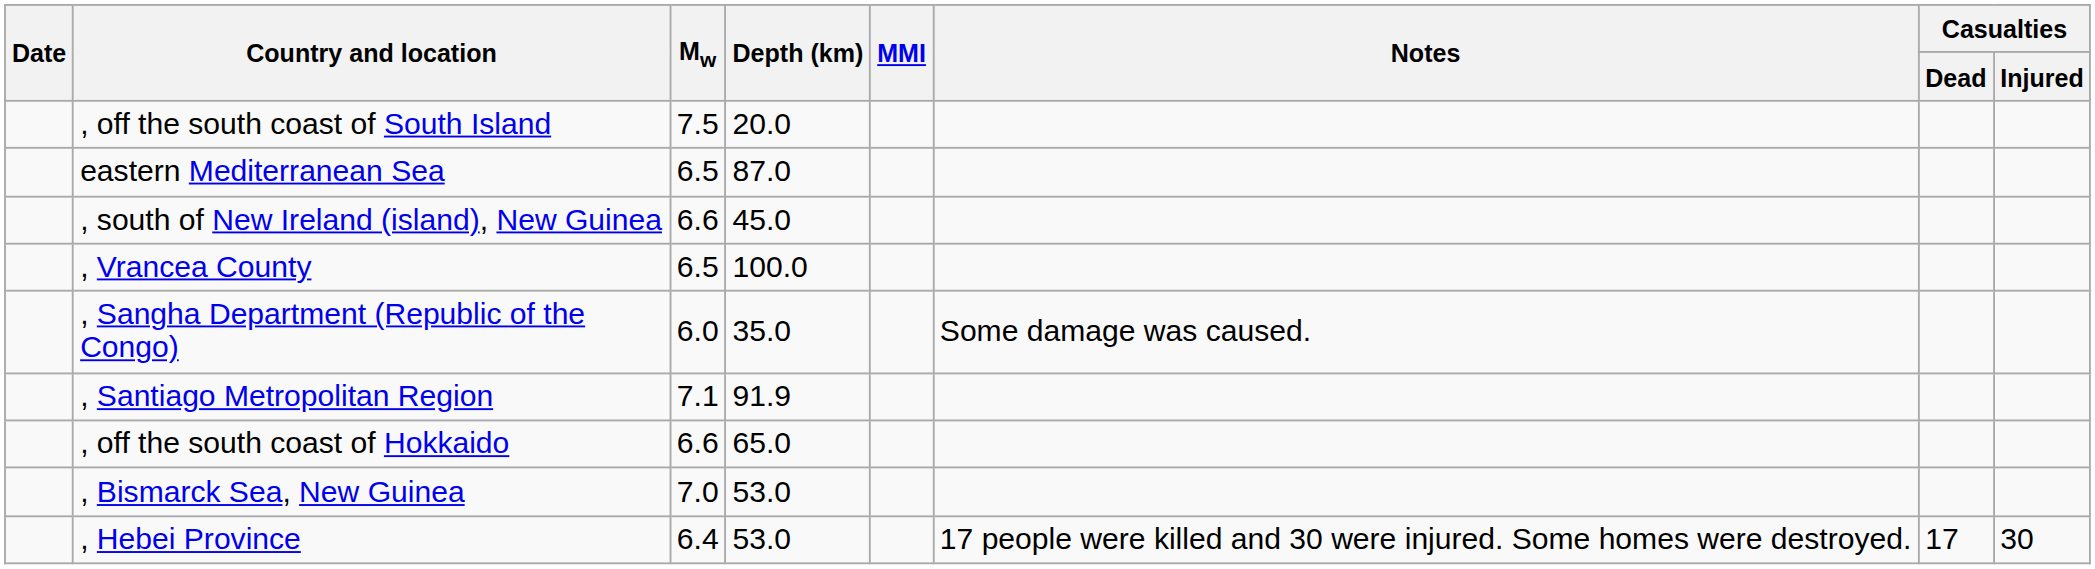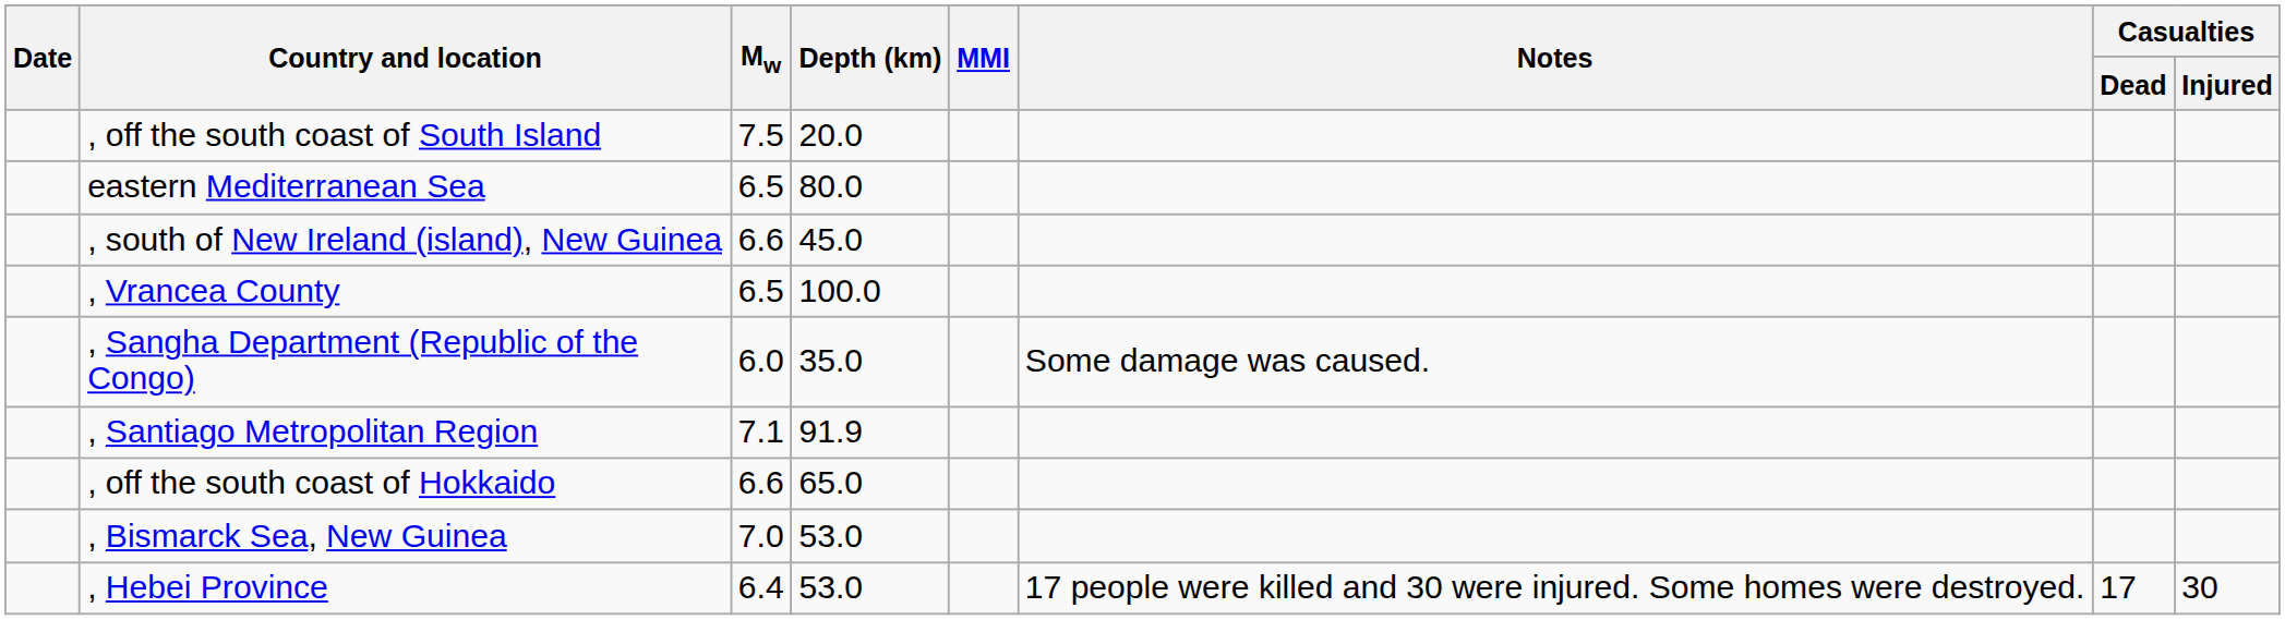eastern Mediterranean Sea | Depth (km): 87.0 -> 80.0
